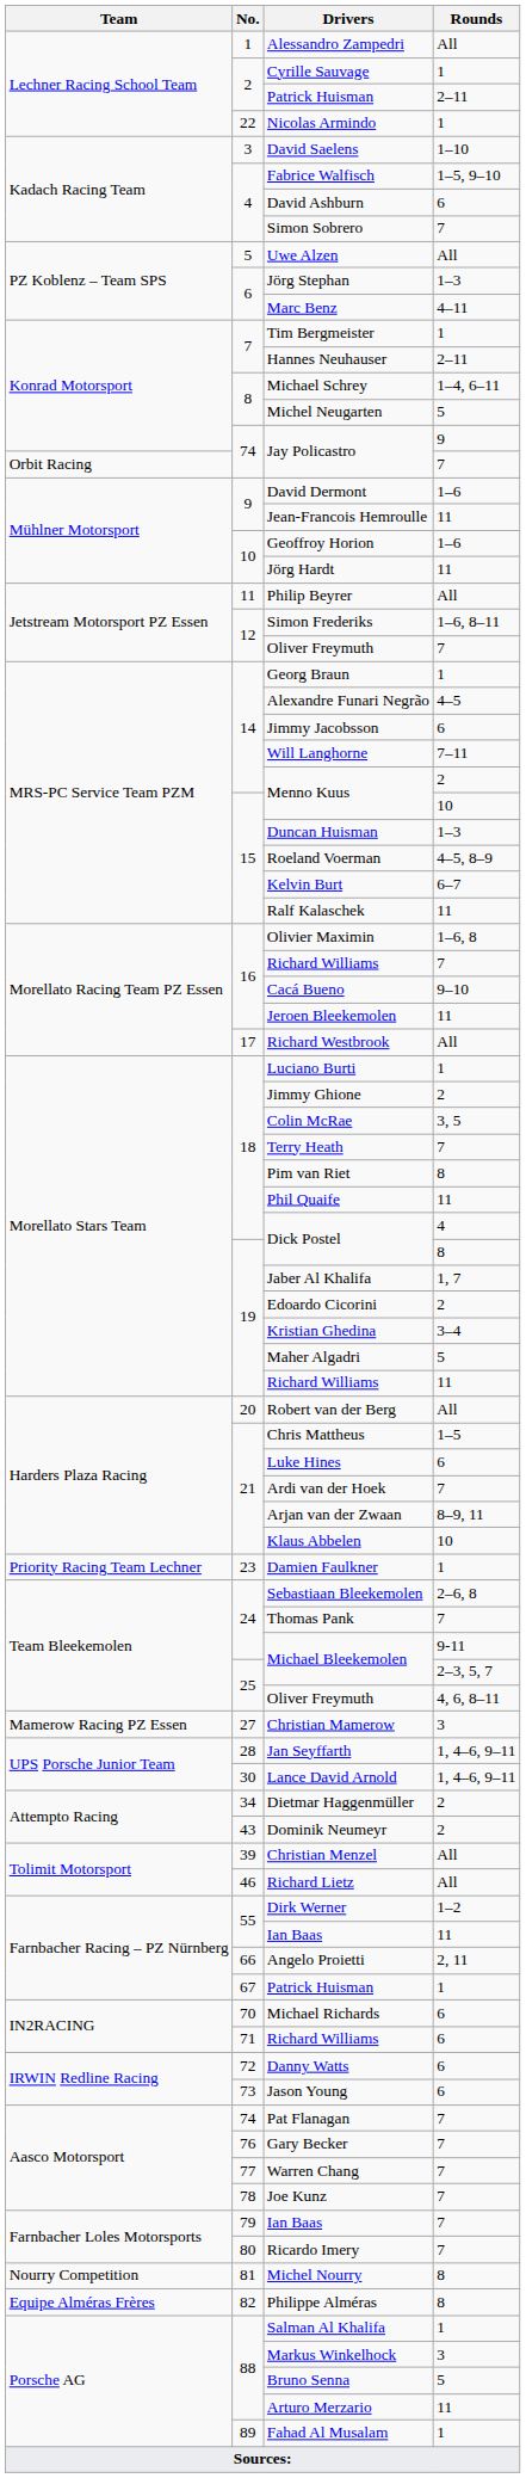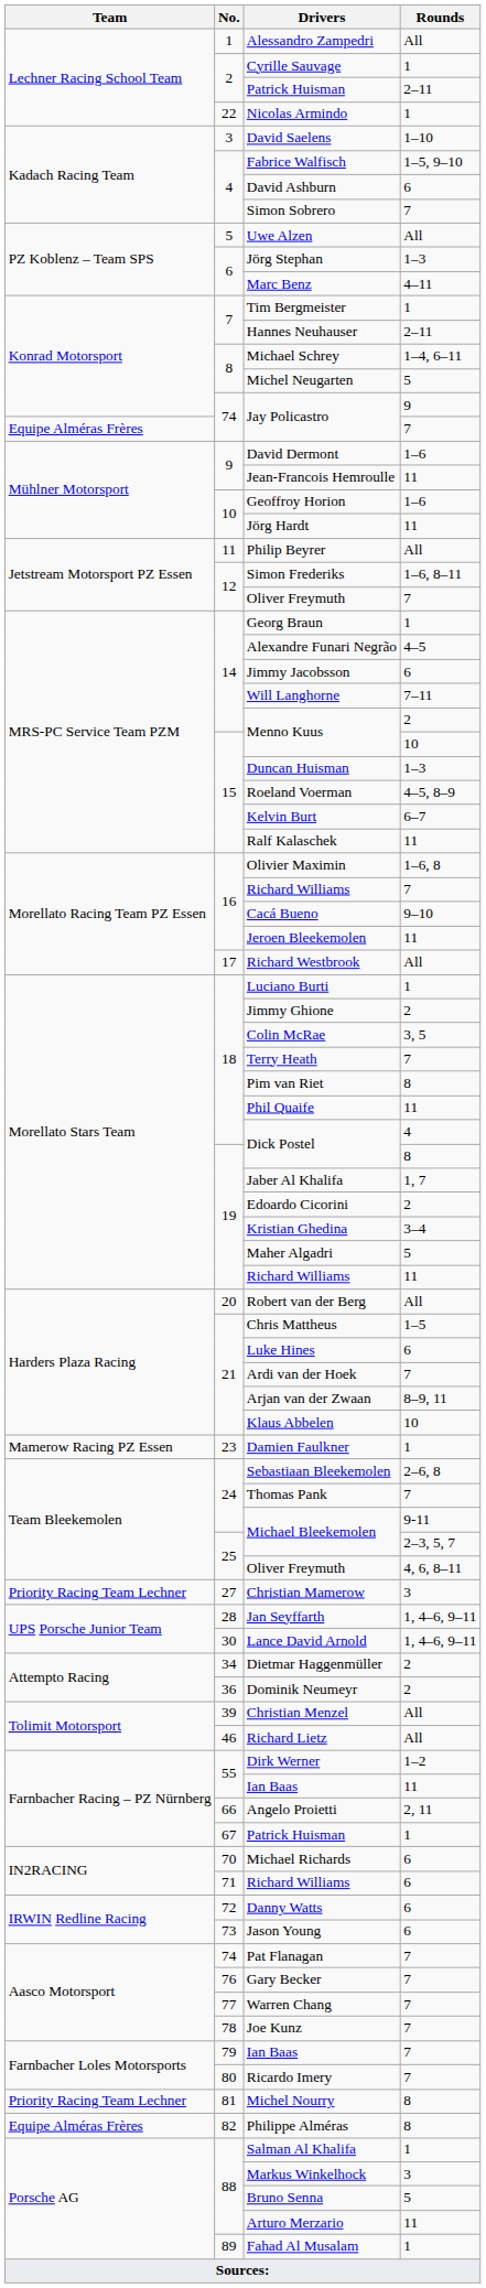Jay Policastro / 7 | Team: Orbit Racing -> Equipe Alméras Frères
Damien Faulkner | Team: Priority Racing Team Lechner -> Mamerow Racing PZ Essen
Christian Mamerow | Team: Mamerow Racing PZ Essen -> Priority Racing Team Lechner
Dominik Neumeyr | No.: 43 -> 36
Michel Nourry | Team: Nourry Competition -> Priority Racing Team Lechner
